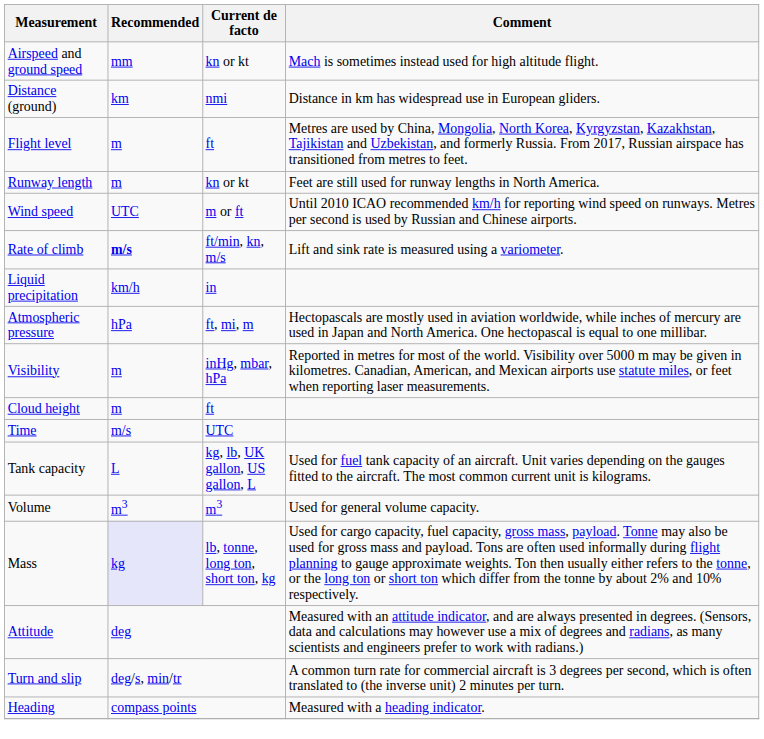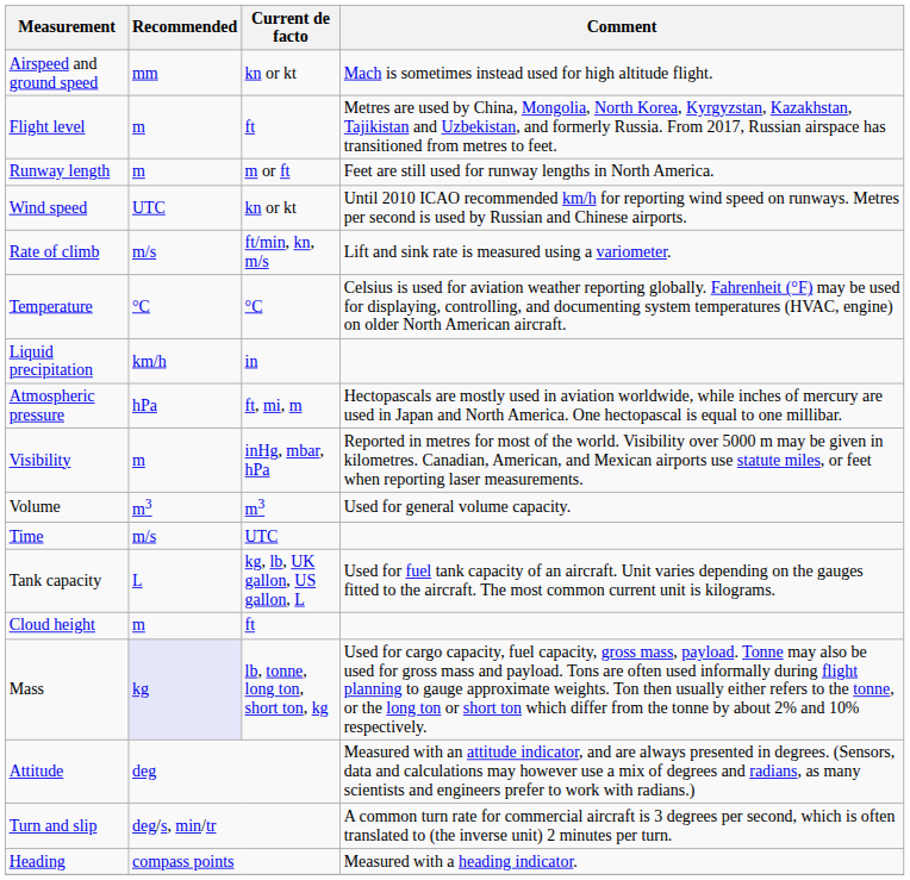- row: Distance (ground) | km | nmi | Distance in km has widespread use in European gliders.
Runway length | Current de facto: kn or kt -> m or ft
Wind speed | Current de facto: m or ft -> kn or kt
Rate of climb | Recommended: bold -> normal
+ row: Temperature | °C | °C | Celsius is used for aviation weather reporting globally. Fahrenheit (°F) may be used for displaying, controlling, and documenting system temperatures (HVAC, engine) on older North American aircraft.
rows swapped: Cloud height <-> Volume
